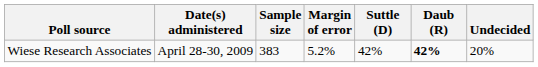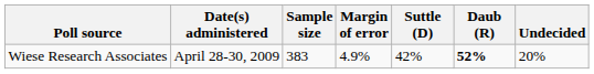Wiese Research Associates | Margin of error: 5.2% -> 4.9%
Wiese Research Associates | Daub (R): 42% -> 52%
